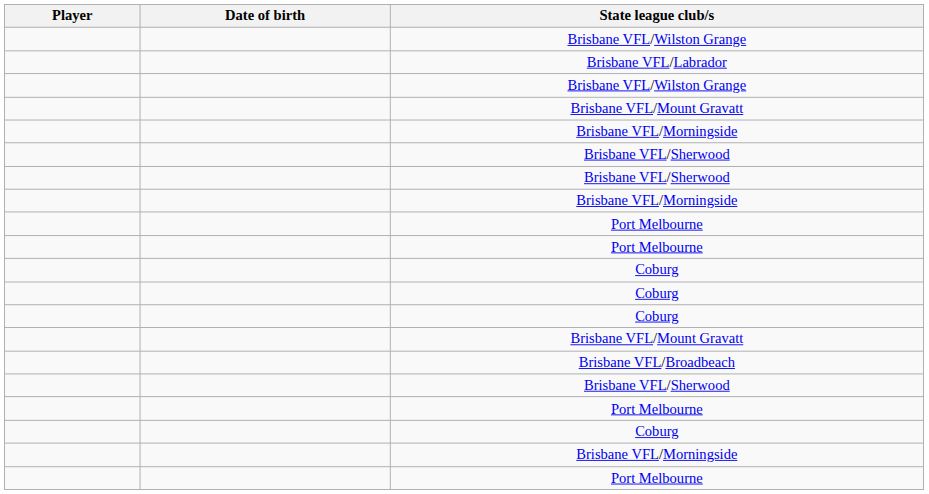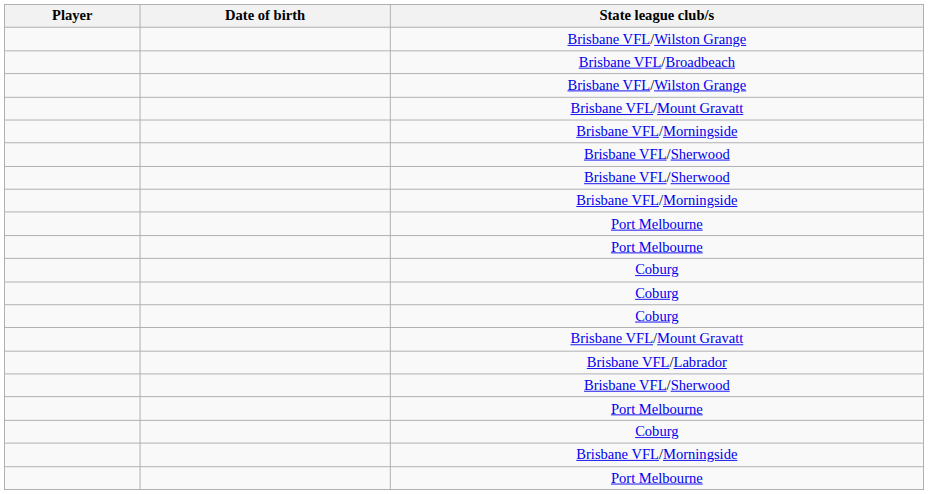rows swapped: Brisbane VFL/Broadbeach <-> Brisbane VFL/Labrador
